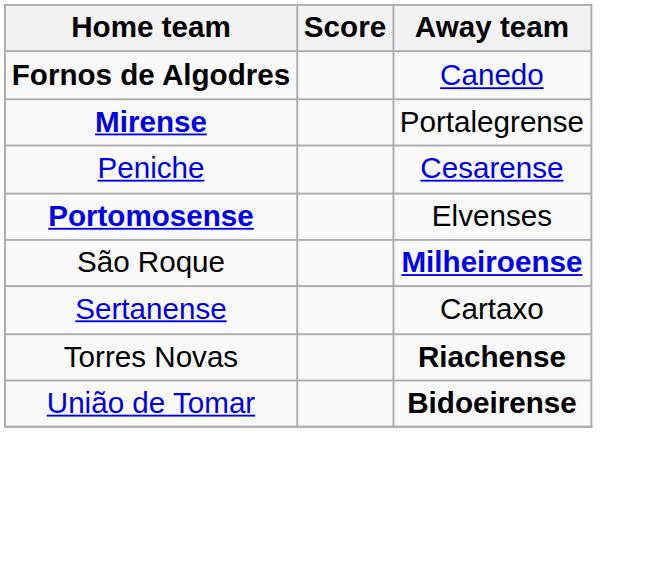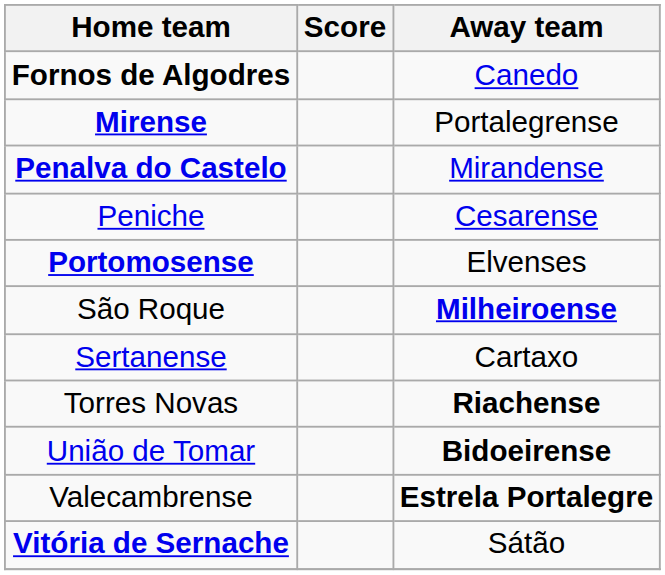+ row: Penalva do Castelo | Mirandense
+ row: Valecambrense | Estrela Portalegre
+ row: Vitória de Sernache | Sátão
